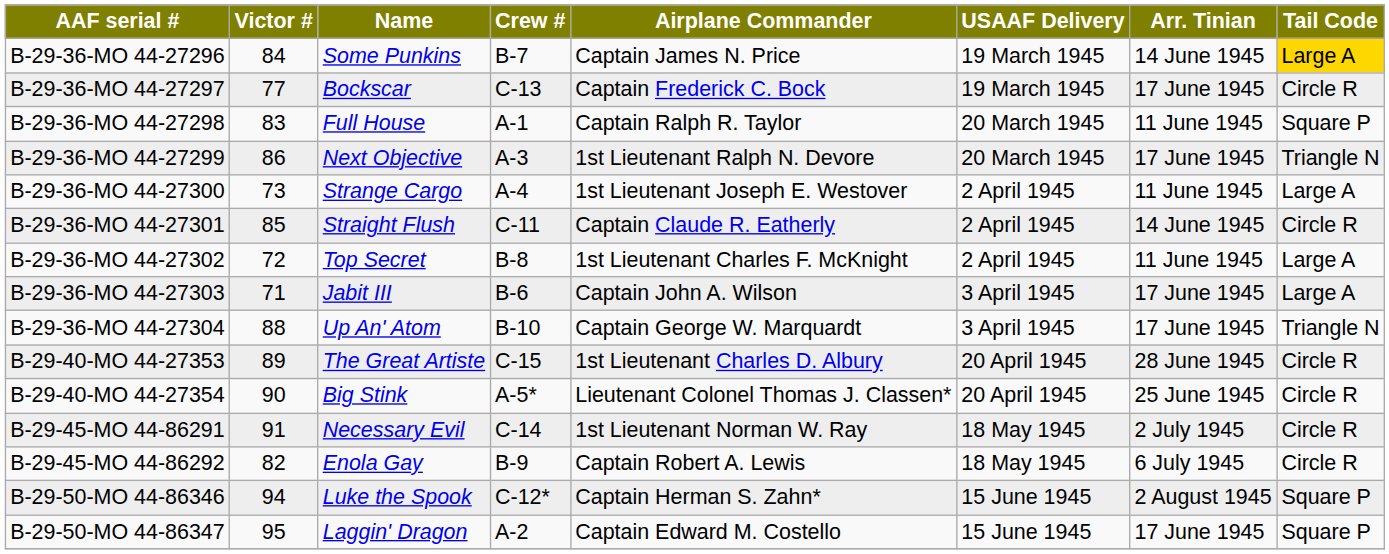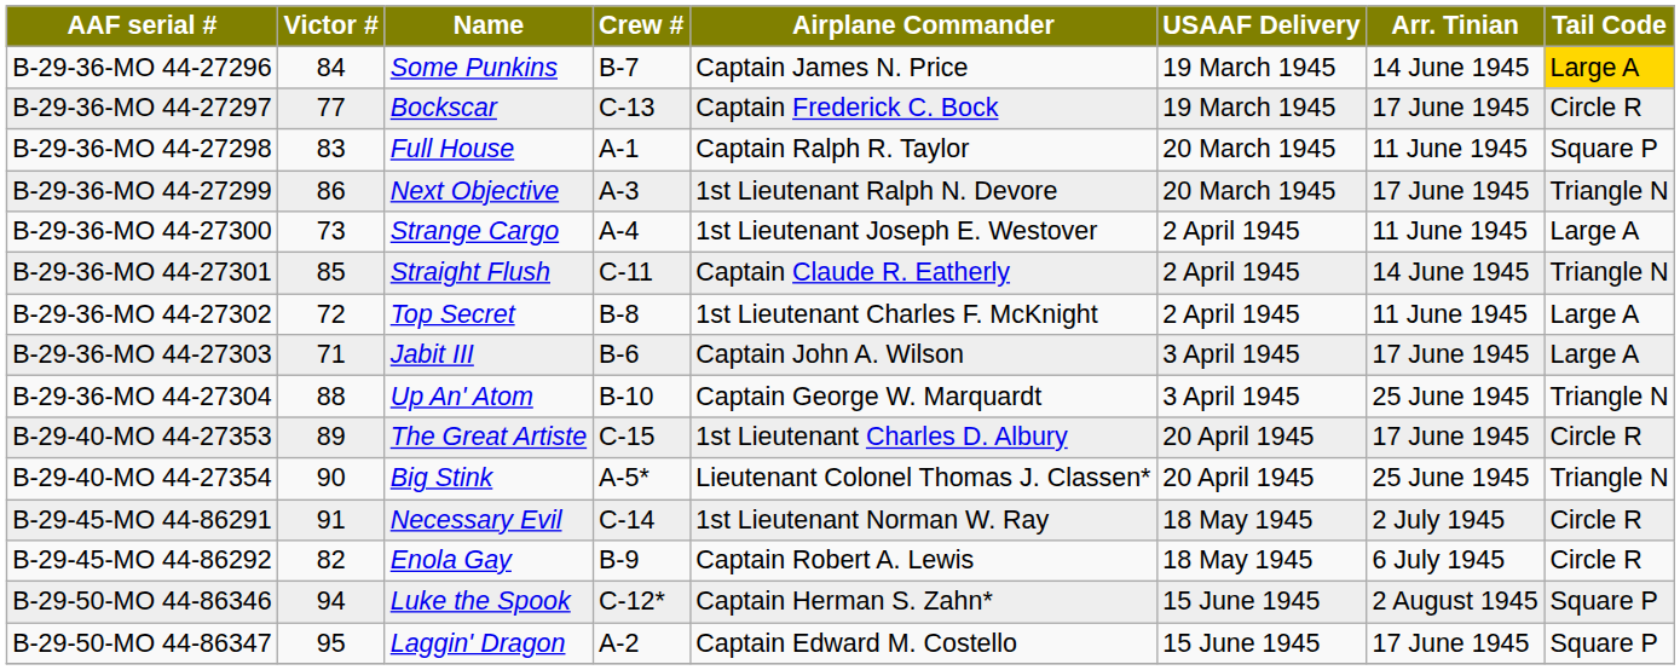B-29-36-MO 44-27301 | Tail Code: Circle R -> Triangle N
B-29-36-MO 44-27304 | Arr. Tinian: 17 June 1945 -> 25 June 1945
B-29-40-MO 44-27353 | Arr. Tinian: 28 June 1945 -> 17 June 1945
B-29-40-MO 44-27354 | Tail Code: Circle R -> Triangle N
